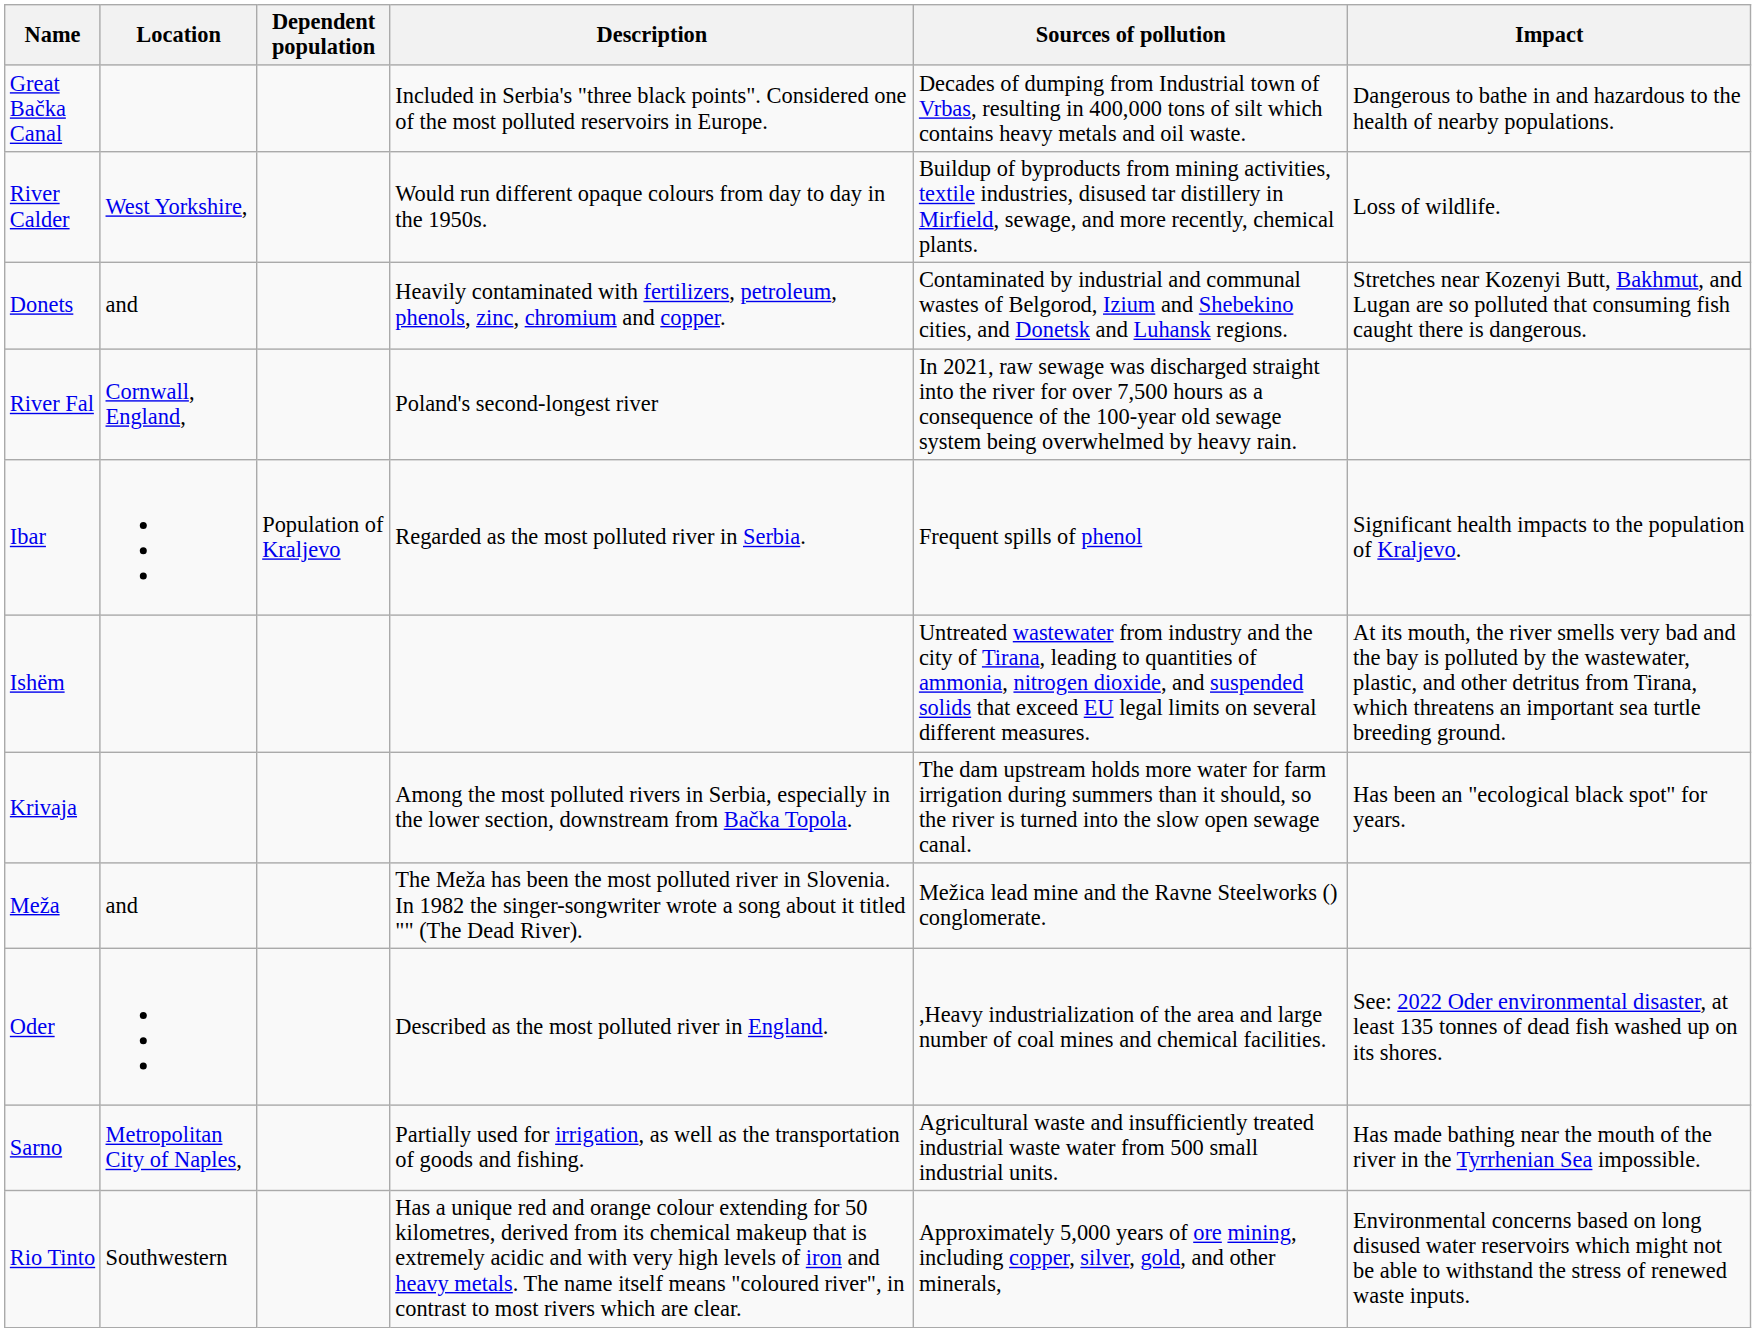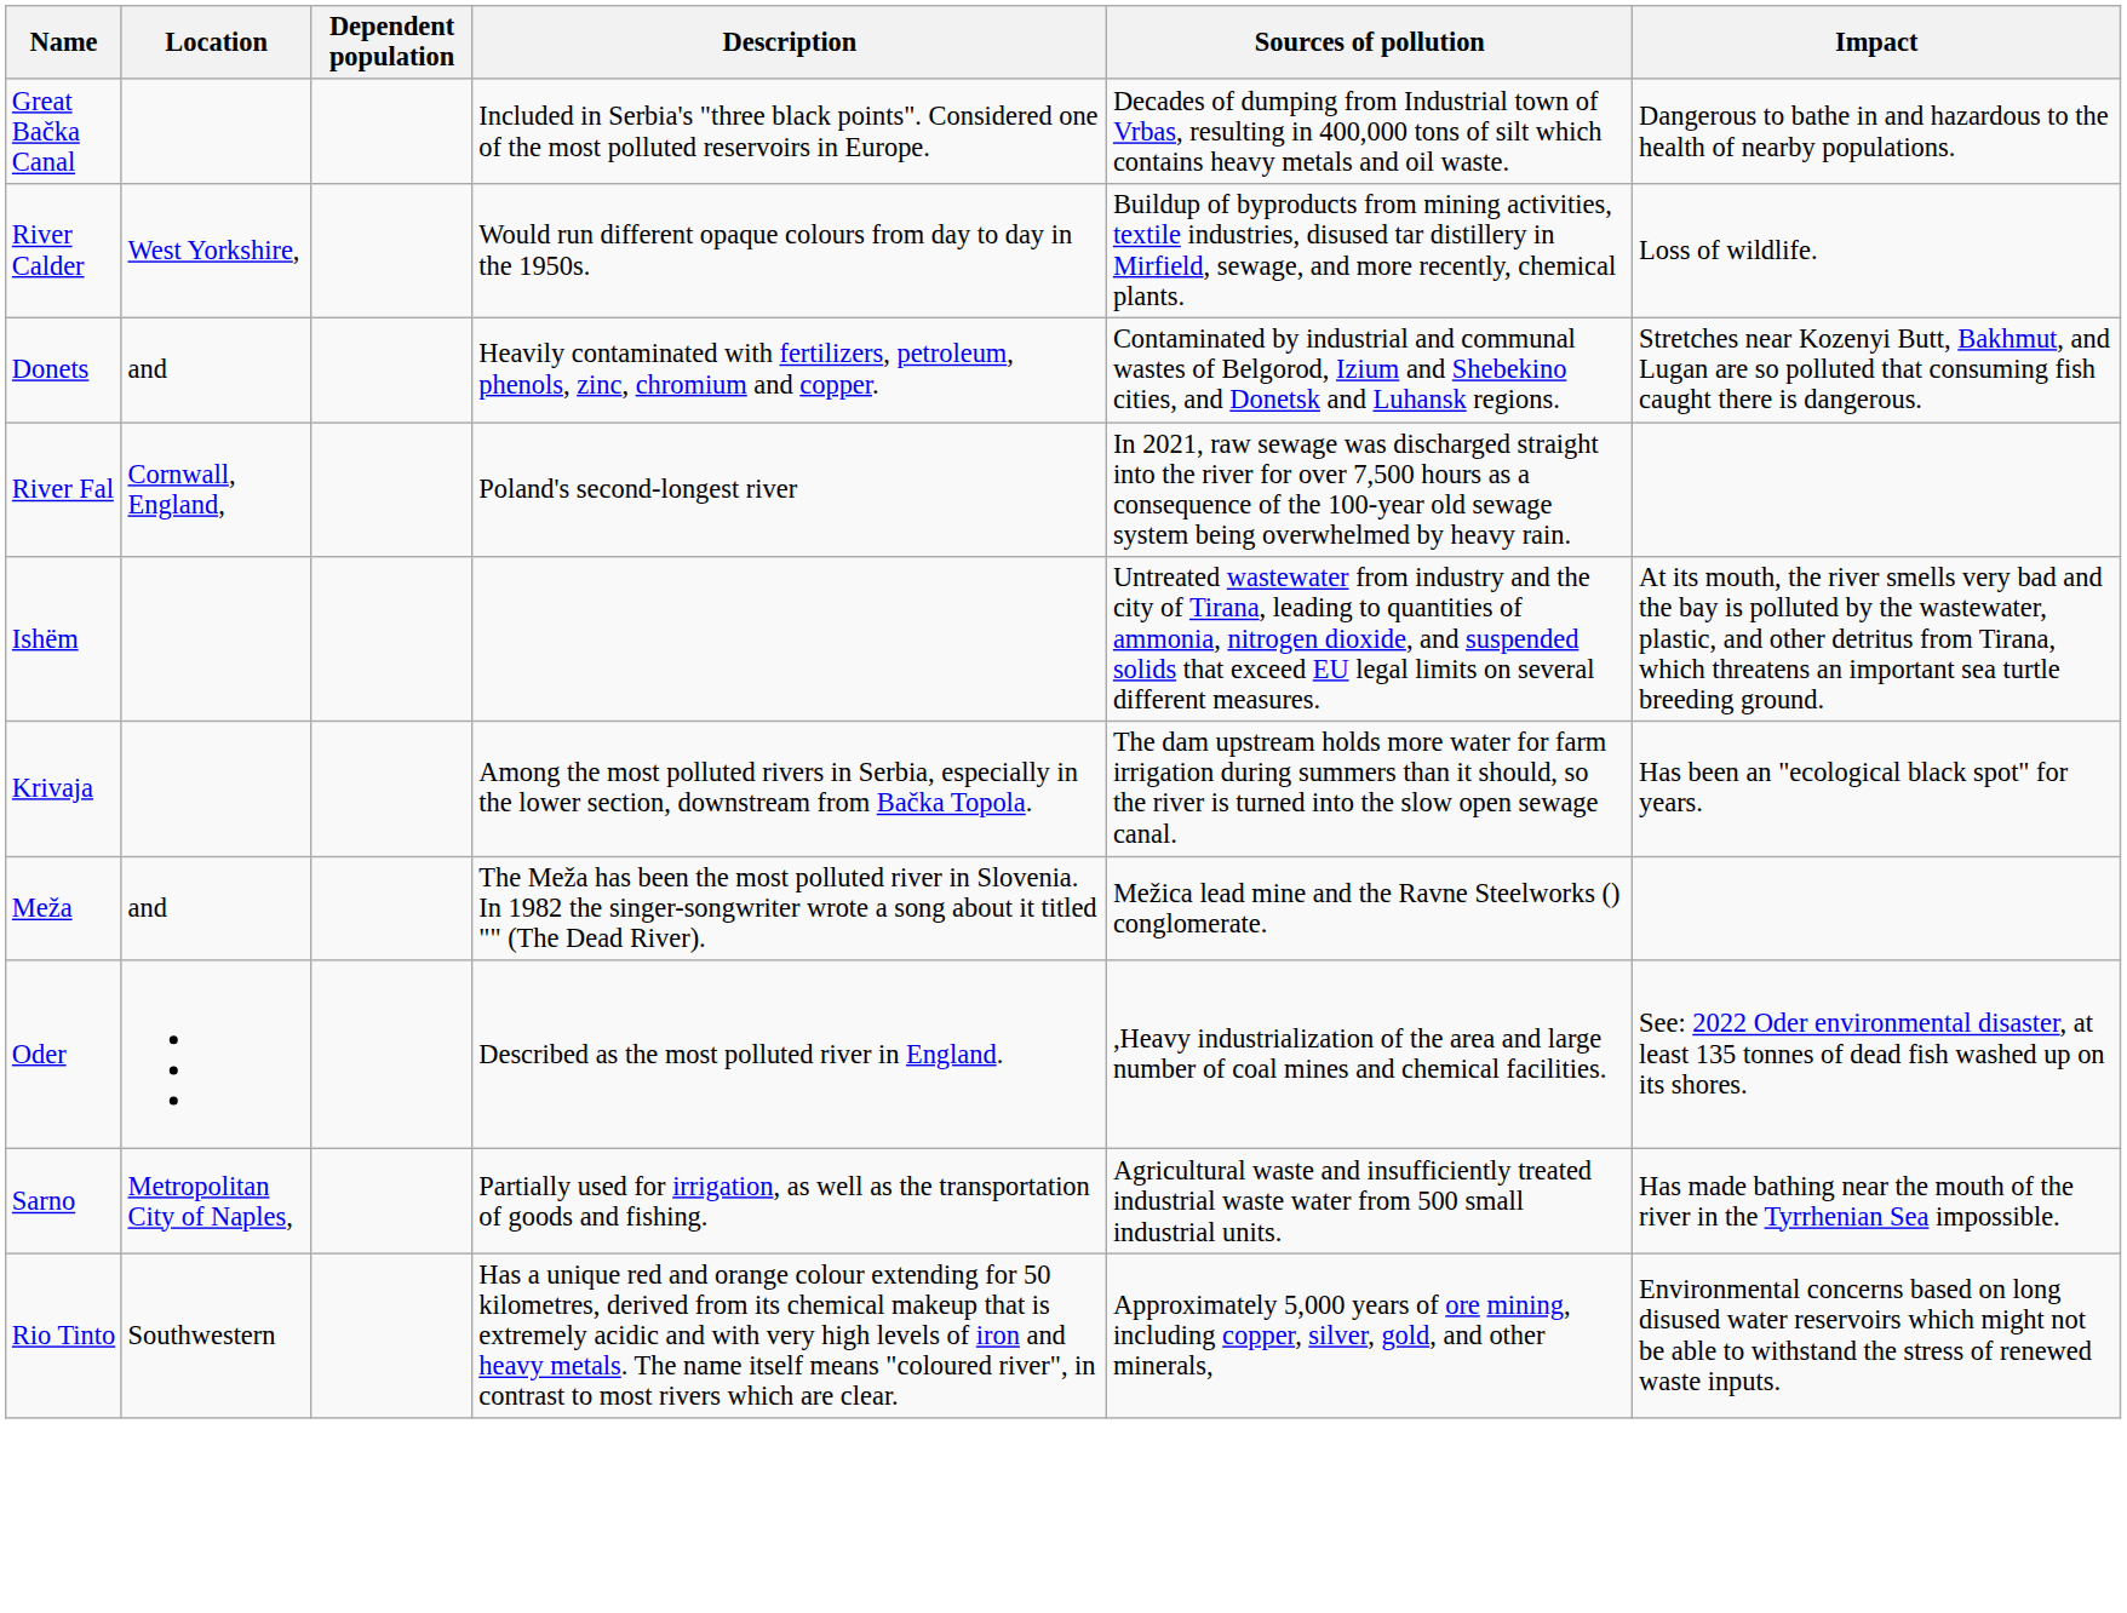- row: Ibar | Population of Kraljevo | Regarded as the most polluted river in Serbia. | Frequent spills of phenol | Significant health impacts to the population of Kraljevo.
